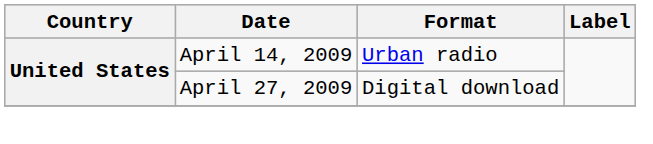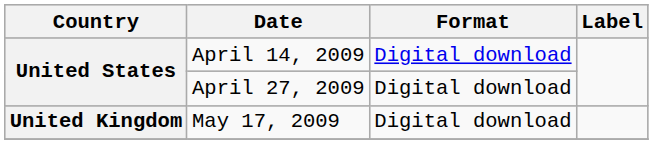April 14, 2009 | Format: Urban radio -> Digital download
+ row: United Kingdom | May 17, 2009 | Digital download
